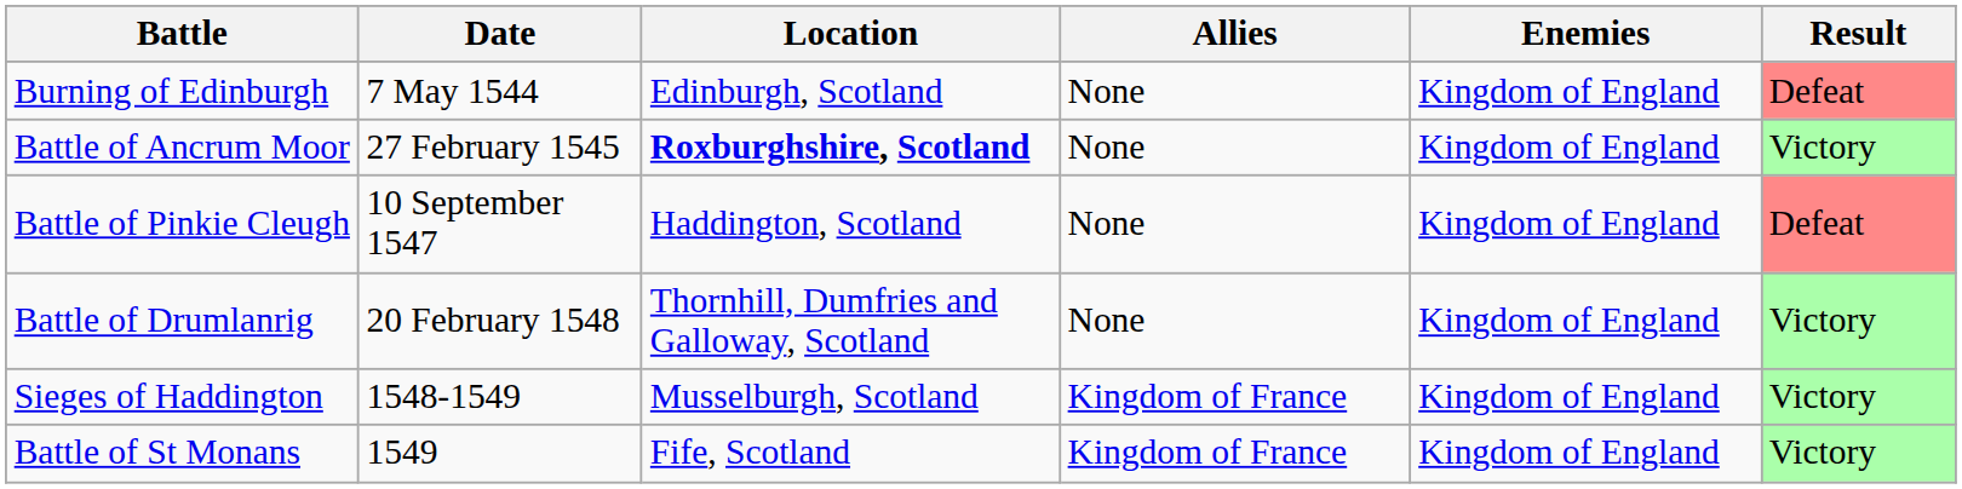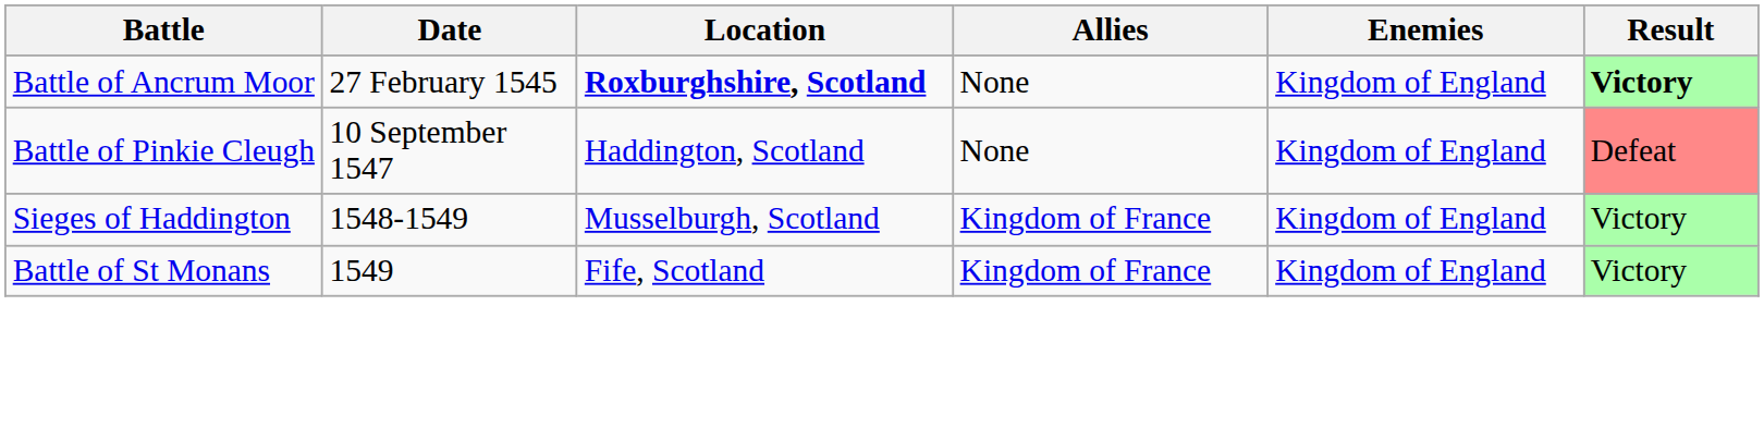- row: Burning of Edinburgh | 7 May 1544 | Edinburgh, Scotland | None | Kingdom of England | Defeat
Battle of Ancrum Moor | Result: normal -> bold
- row: Battle of Drumlanrig | 20 February 1548 | Thornhill, Dumfries and Galloway, Scotland | None | Kingdom of England | Victory
